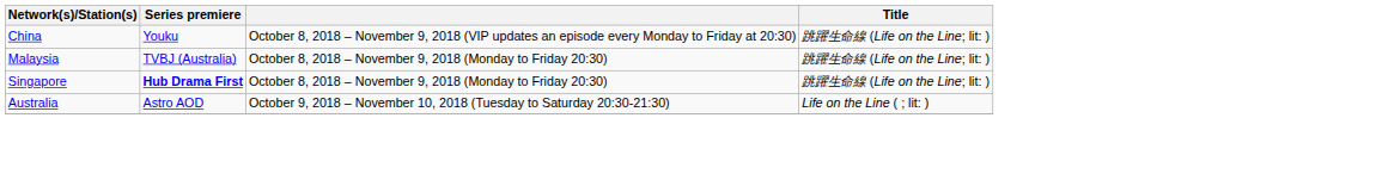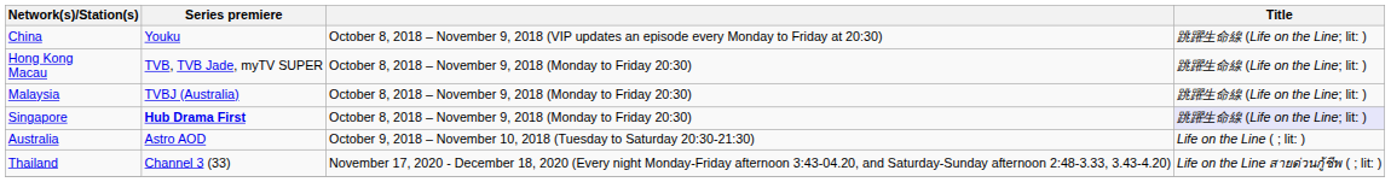+ row: Hong Kong Macau | TVB, TVB Jade, myTV SUPER | October 8, 2018 – November 9, 2018 (Monday to Friday 20:30) | 跳躍生命線 (Life on the Line; lit: )
Singapore | Title: no background -> lavender background
+ row: Thailand | Channel 3 (33) | November 17, 2020 - December 18, 2020 (Every night Monday-Friday afternoon 3:43-04.20, and Saturday-Sunday afternoon 2:48-3.33, 3.43-4.20) | Life on the Line สายด่วนกู้ชีพ ( ; lit: )
